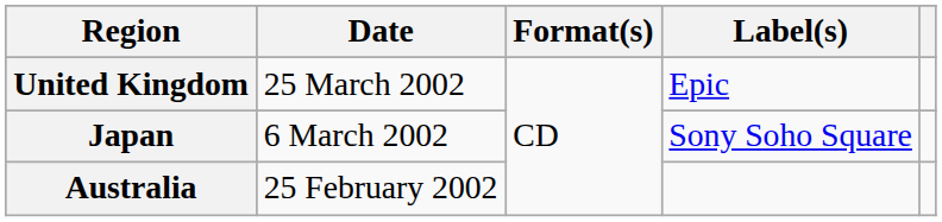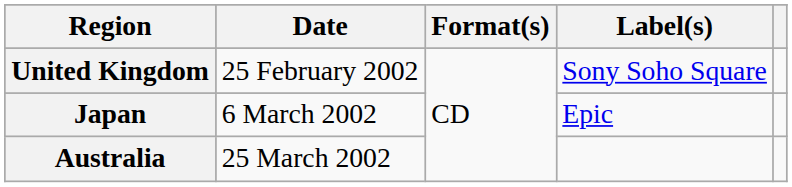United Kingdom | Date: 25 March 2002 -> 25 February 2002
United Kingdom | Label(s): Epic -> Sony Soho Square
Japan | Label(s): Sony Soho Square -> Epic
Australia | Date: 25 February 2002 -> 25 March 2002
